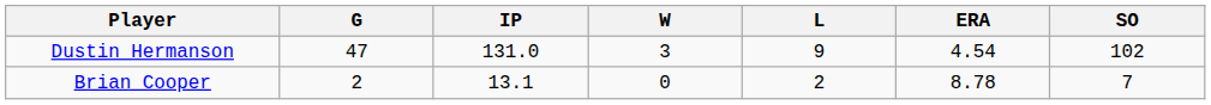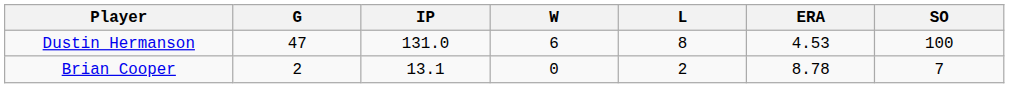Dustin Hermanson | W: 3 -> 6
Dustin Hermanson | L: 9 -> 8
Dustin Hermanson | ERA: 4.54 -> 4.53
Dustin Hermanson | SO: 102 -> 100
